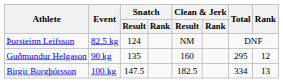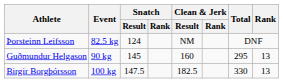Guðmundur Helgason | Snatch / Result: 135 -> 145
Guðmundur Helgason | Rank: 12 -> 13
Birgir Borgþórsson | Total: 334 -> 330
